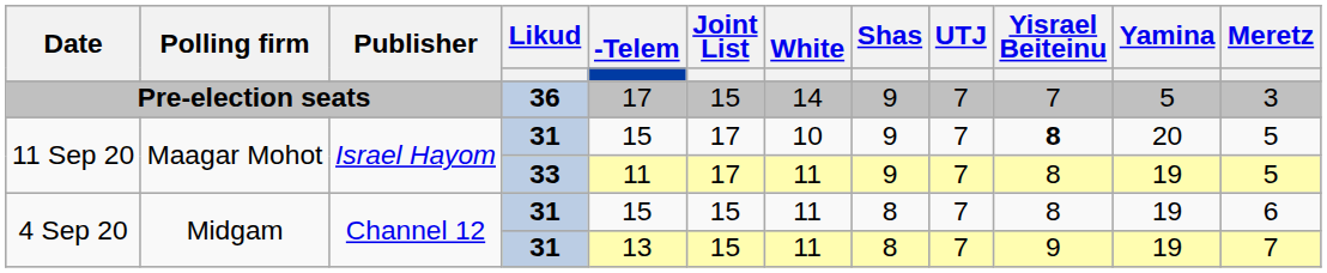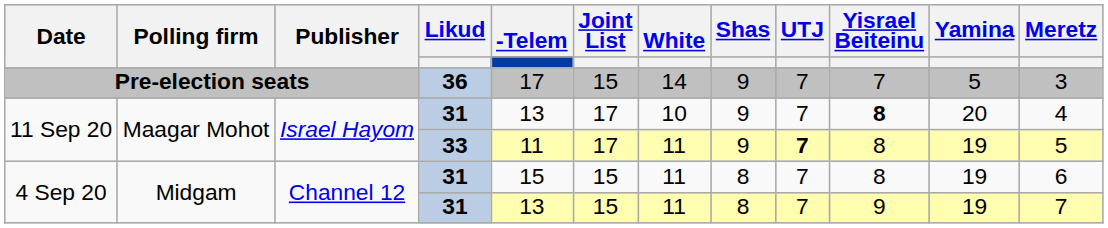11 Sep 20 / 31 | -Telem: 15 -> 13
11 Sep 20 / 31 | Meretz: 5 -> 4
11 Sep 20 / 33 | UTJ: normal -> bold
